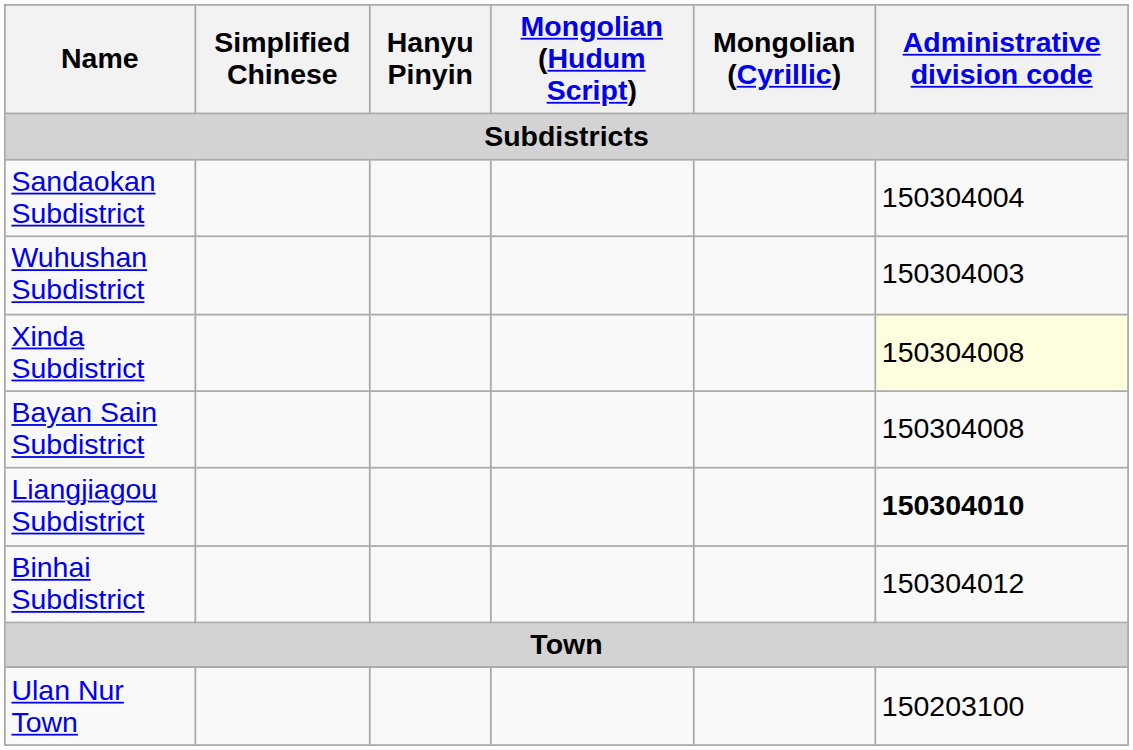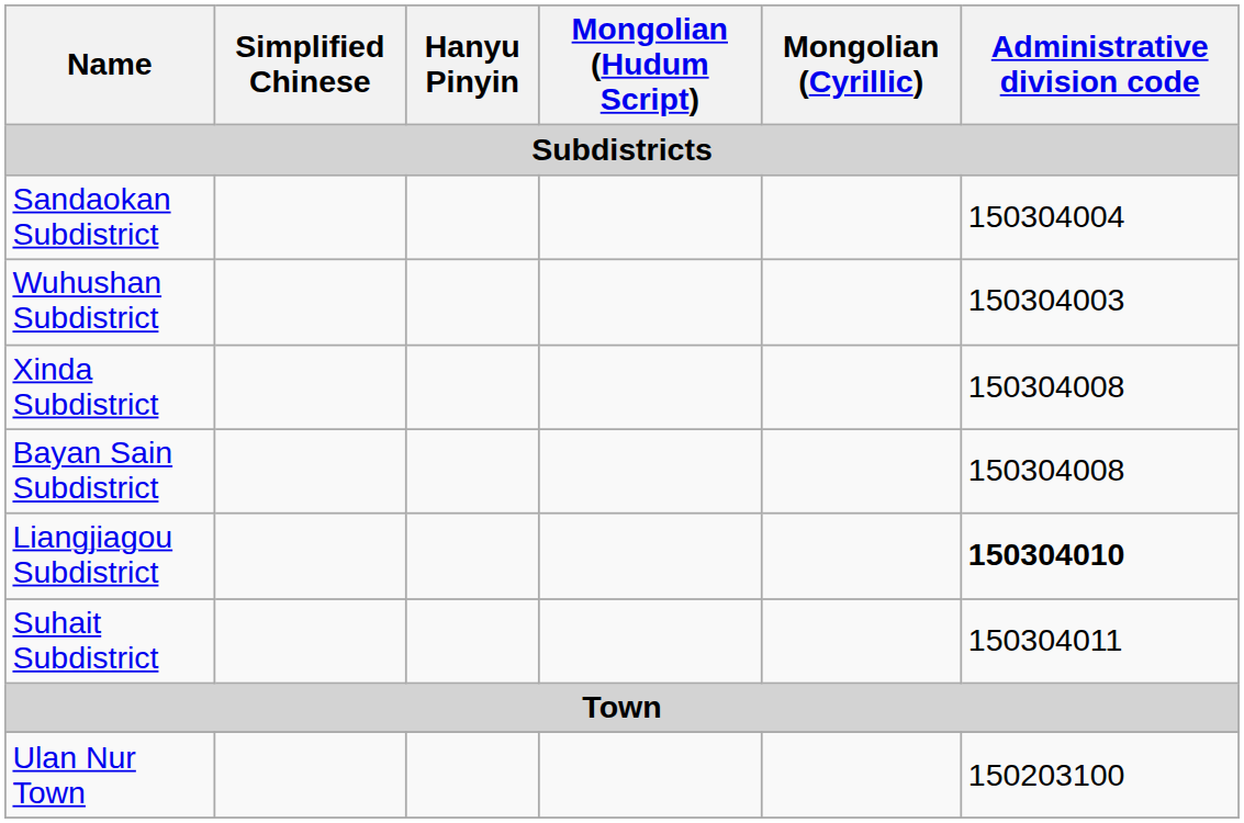Xinda Subdistrict | Administrative division code: lightyellow background -> no background
+ row: Suhait Subdistrict | 150304011
- row: Binhai Subdistrict | 150304012
